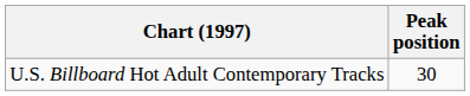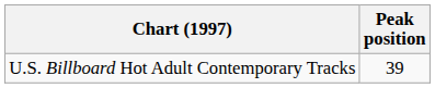U.S. Billboard Hot Adult Contemporary Tracks | Peak position: 30 -> 39
